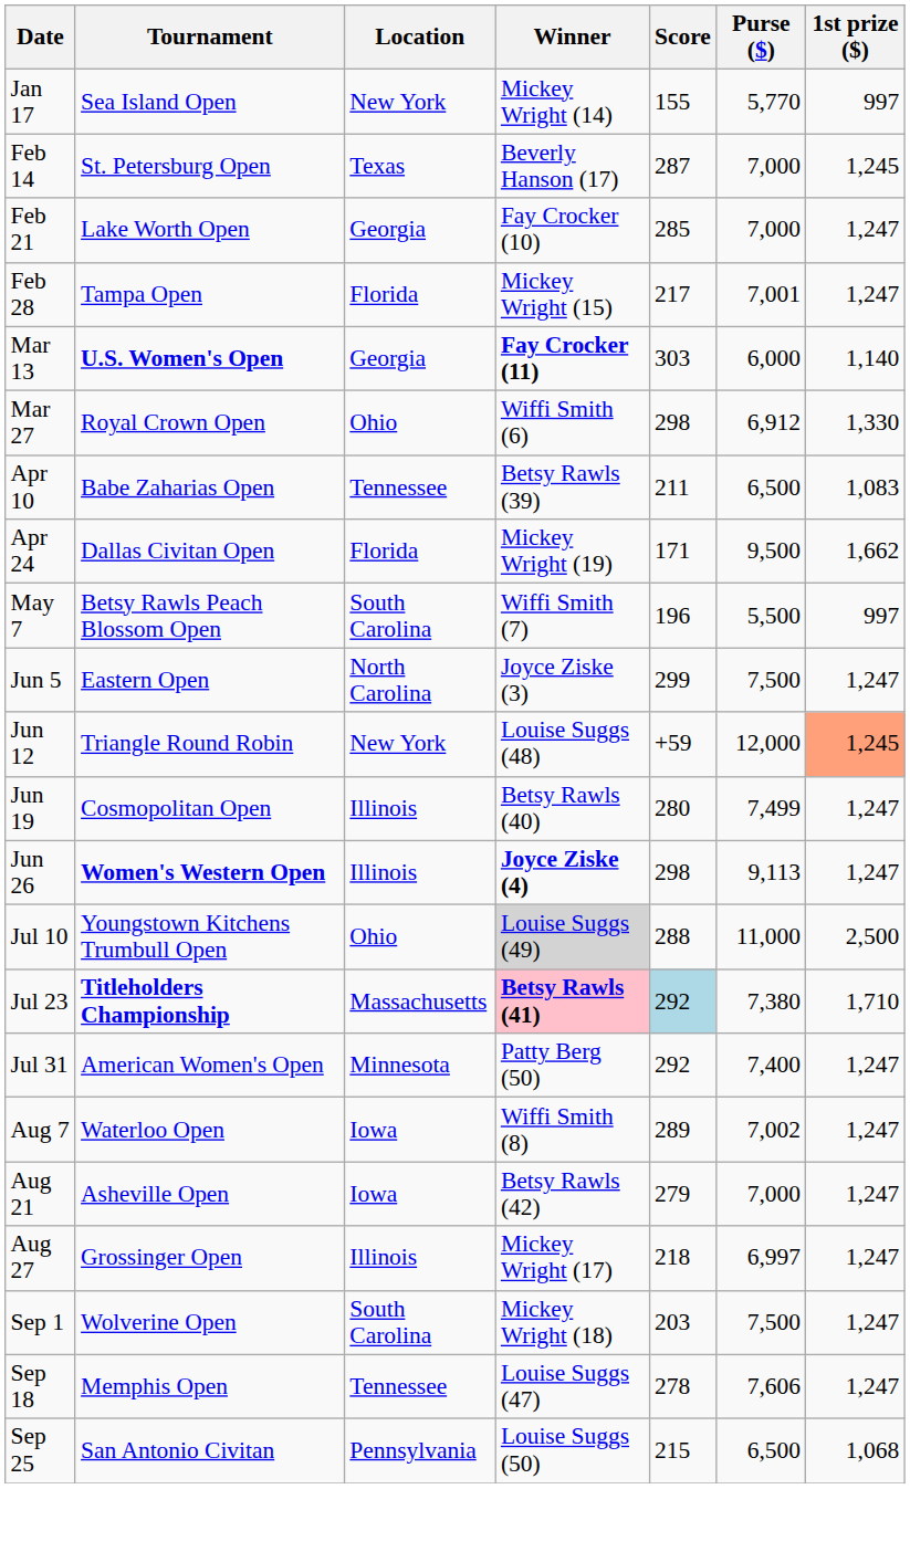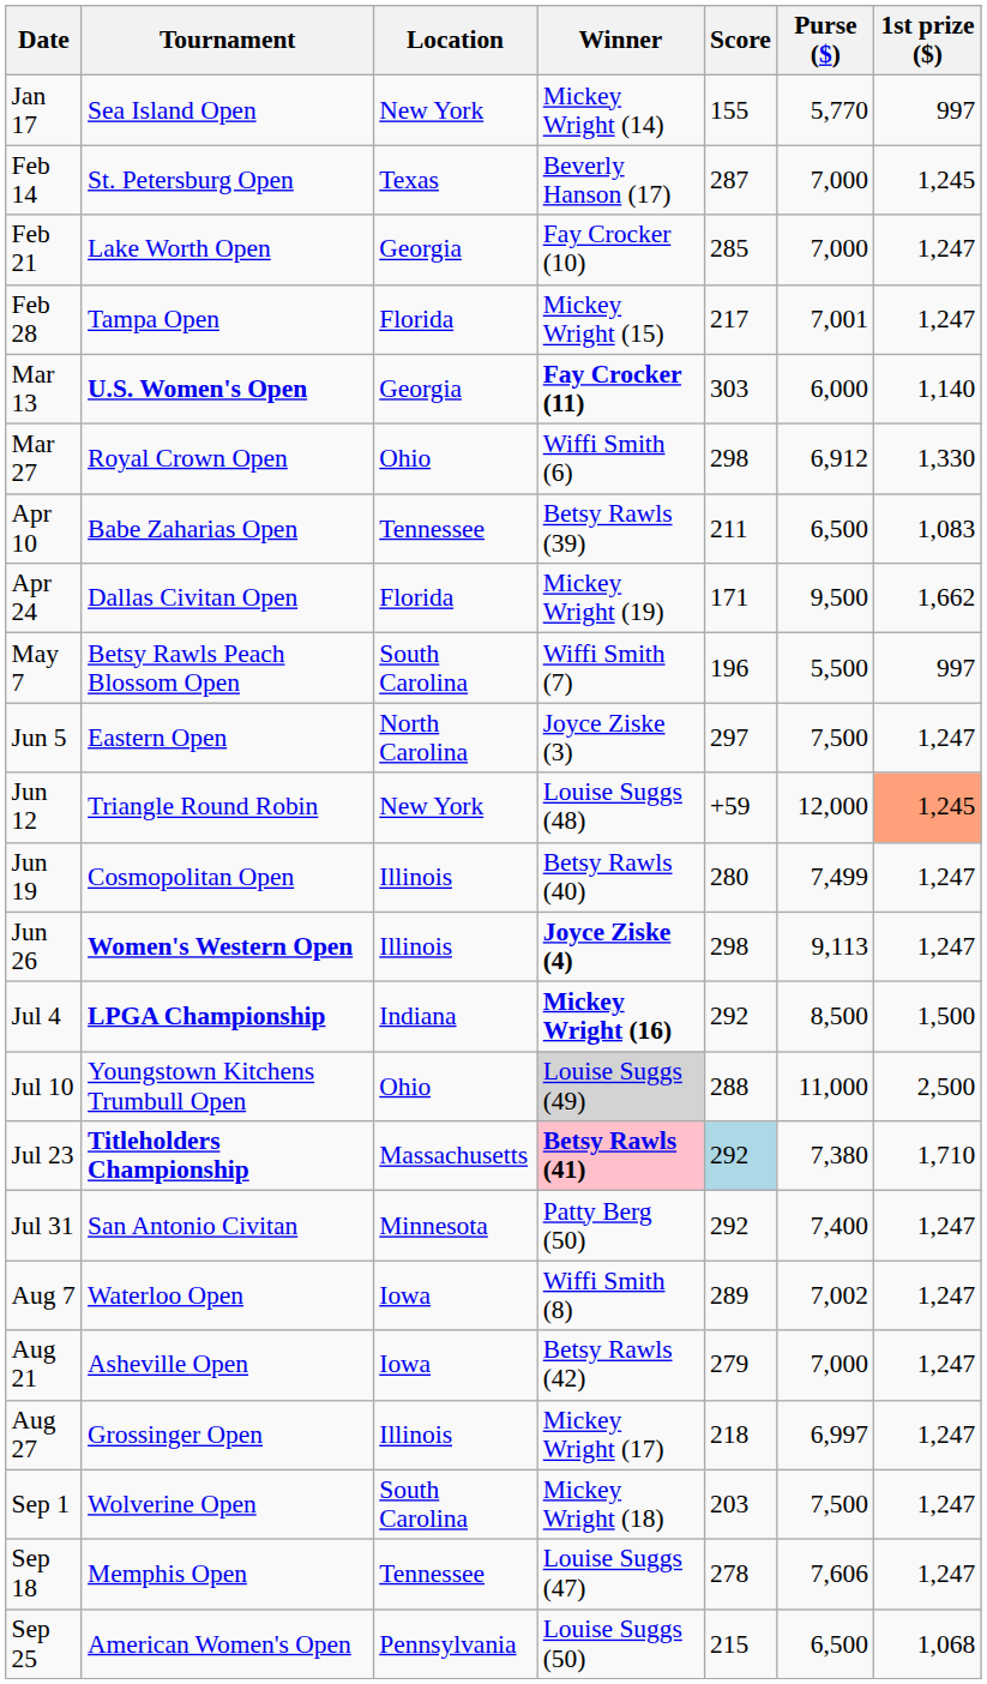Jun 5 | Score: 299 -> 297
+ row: Jul 4 | LPGA Championship | Indiana | Mickey Wright (16) | 292 | 8,500 | 1,500
Jul 31 | Tournament: American Women's Open -> San Antonio Civitan
Sep 25 | Tournament: San Antonio Civitan -> American Women's Open
